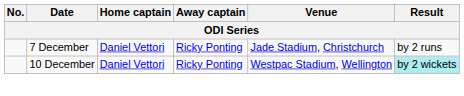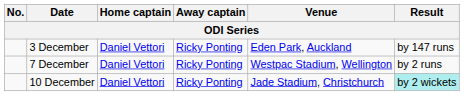+ row: 3 December | Daniel Vettori | Ricky Ponting | Eden Park, Auckland | by 147 runs
7 December | Venue: Jade Stadium, Christchurch -> Westpac Stadium, Wellington
10 December | Venue: Westpac Stadium, Wellington -> Jade Stadium, Christchurch
